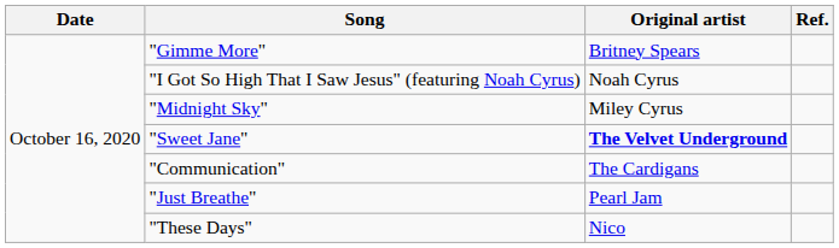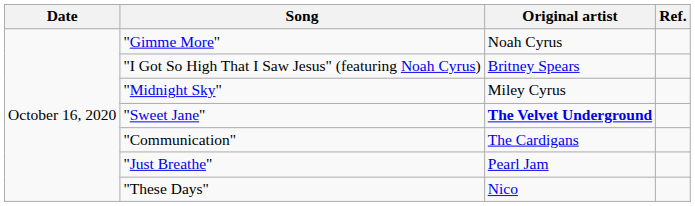"Gimme More" | Original artist: Britney Spears -> Noah Cyrus
"I Got So High That I Saw Jesus" (featuring Noah Cyrus) | Original artist: Noah Cyrus -> Britney Spears
